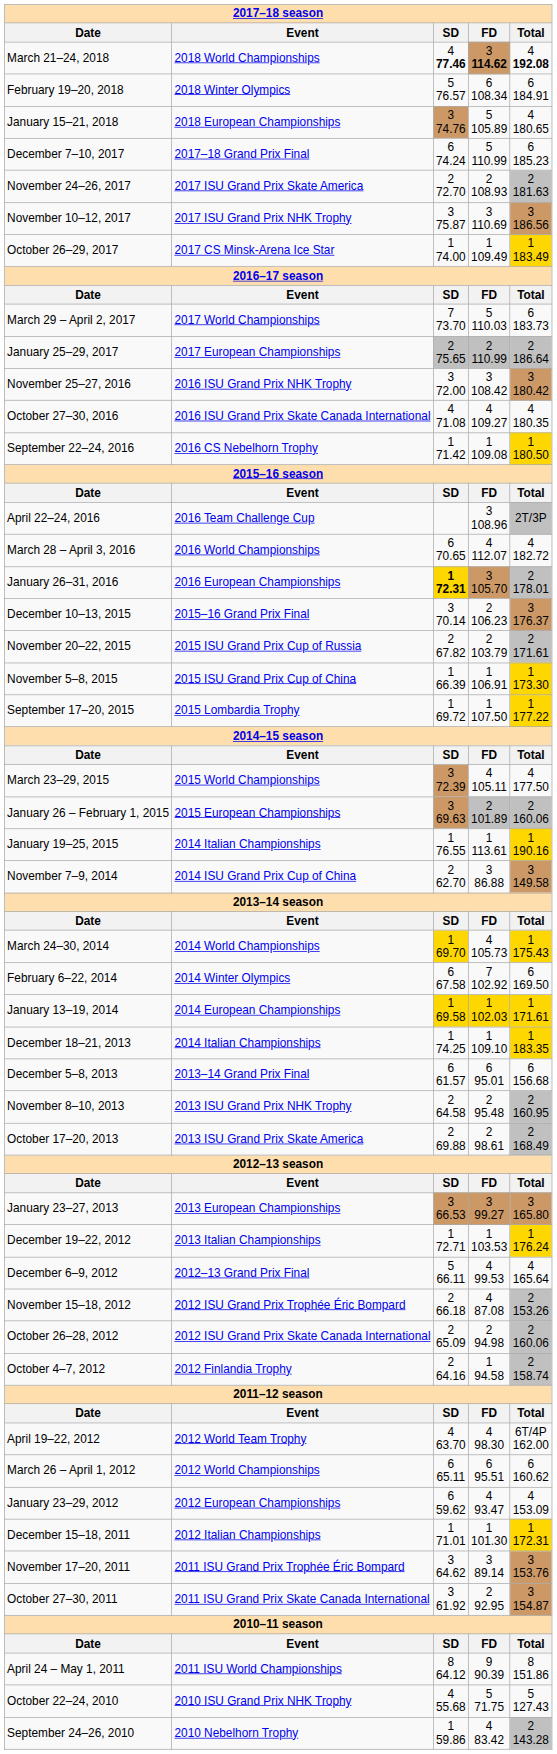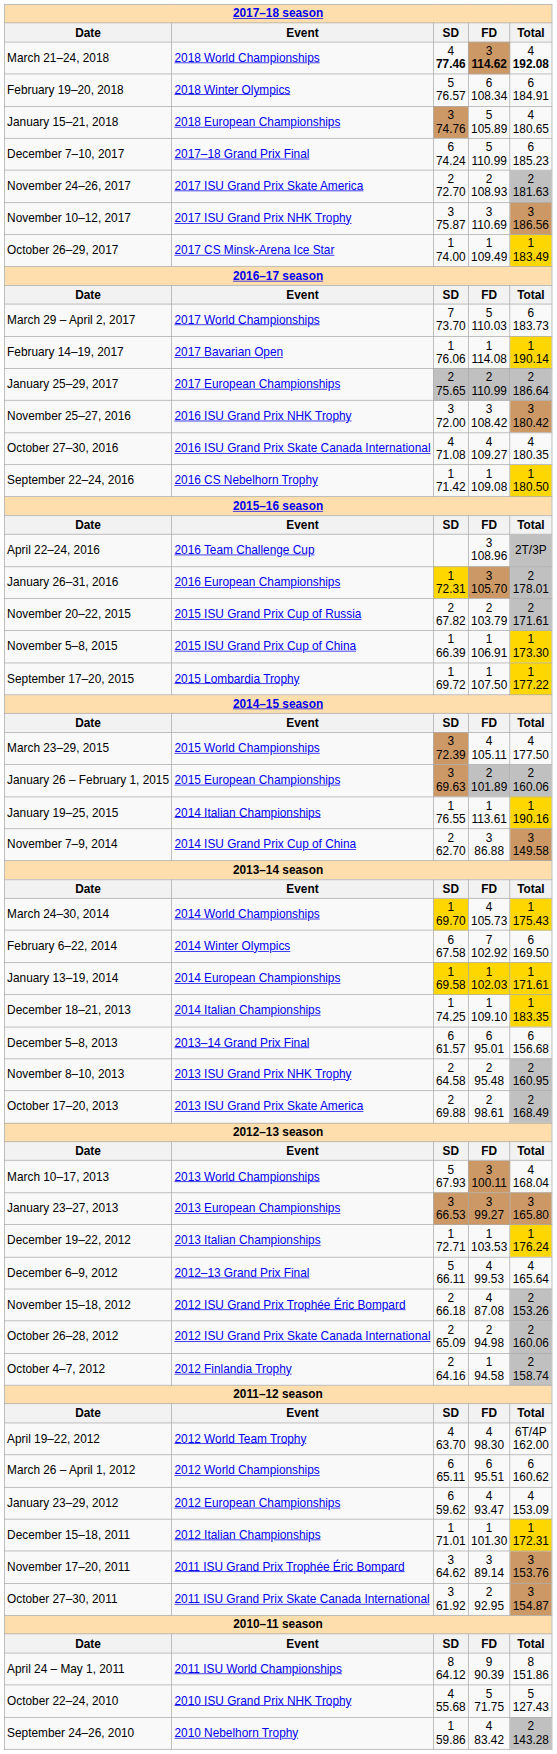+ row: February 14–19, 2017 | 2017 Bavarian Open | 1 76.06 | 1 114.08 | 1 190.14
- row: March 28 – April 3, 2016 | 2016 World Championships | 6 70.65 | 4 112.07 | 4 182.72
January 26–31, 2016 | SD: bold -> normal
- row: December 10–13, 2015 | 2015–16 Grand Prix Final | 3 70.14 | 2 106.23 | 3 176.37
+ row: March 10–17, 2013 | 2013 World Championships | 5 67.93 | 3 100.11 | 4 168.04
